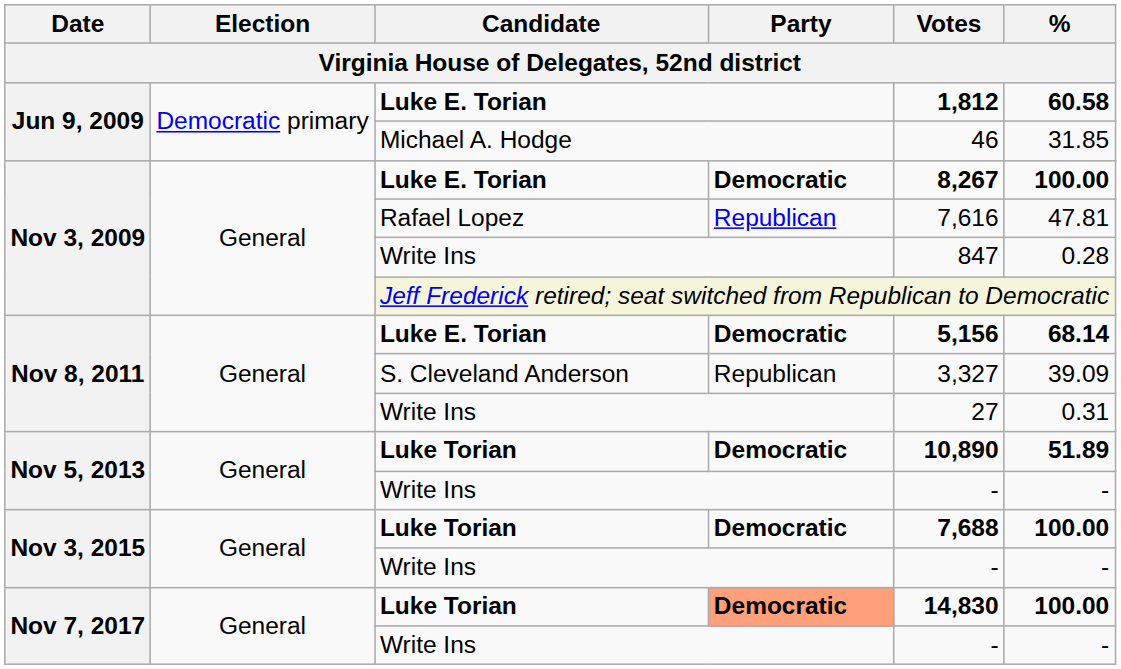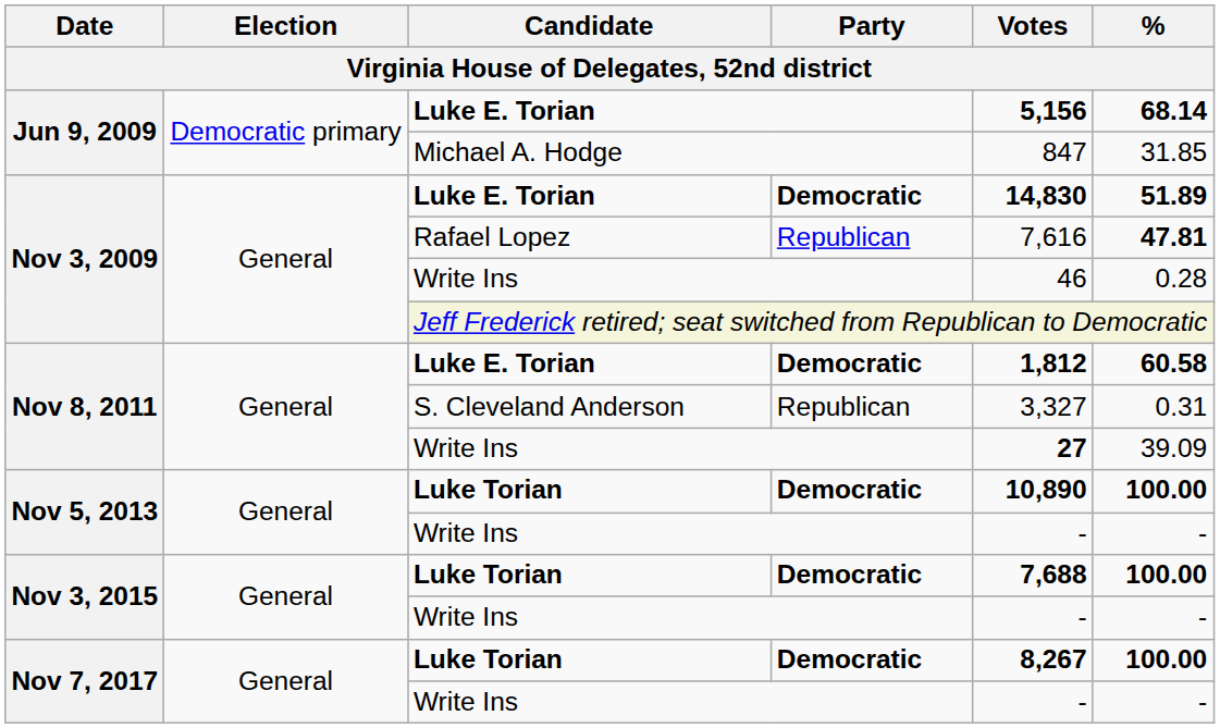Jun 9, 2009 / Luke E. Torian | Votes: 1,812 -> 5,156
Jun 9, 2009 / Luke E. Torian | %: 60.58 -> 68.14
Michael A. Hodge | Votes: 46 -> 847
Nov 3, 2009 / Luke E. Torian | Votes: 8,267 -> 14,830
Nov 3, 2009 / Luke E. Torian | %: 100.00 -> 51.89
Rafael Lopez | %: normal -> bold
Nov 3, 2009 / Write Ins | Votes: 847 -> 46
Nov 8, 2011 / Luke E. Torian | Votes: 5,156 -> 1,812
Nov 8, 2011 / Luke E. Torian | %: 68.14 -> 60.58
S. Cleveland Anderson | %: 39.09 -> 0.31
Nov 8, 2011 / Write Ins | Votes: normal -> bold
Nov 8, 2011 / Write Ins | %: 0.31 -> 39.09
Nov 5, 2013 / Luke Torian | %: 51.89 -> 100.00
Nov 7, 2017 / Luke Torian | Party: lightsalmon background -> no background
Nov 7, 2017 / Luke Torian | Votes: 14,830 -> 8,267
